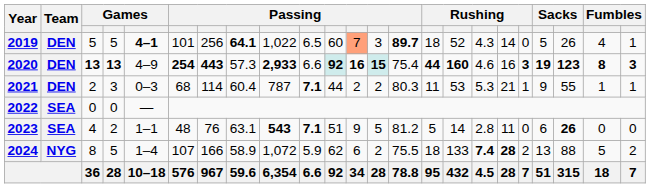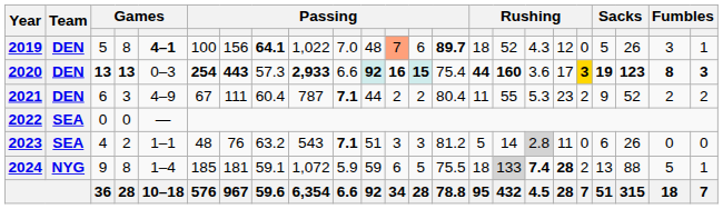2019 | column 4: 5 -> 8
2019 | column 6: 101 -> 100
2019 | column 7: 256 -> 156
2019 | column 10: 6.5 -> 7.0
2019 | column 11: 60 -> 48
2019 | column 13: 3 -> 6
2019 | column 18: 14 -> 12
2019 | column 22: 4 -> 3
2020 | column 5: 4–9 -> 0–3
2020 | column 17: 4.6 -> 3.6
2020 | column 18: 16 -> 17
2020 | column 19: no background -> gold background
2021 | column 3: 2 -> 6
2021 | column 5: 0–3 -> 4–9
2021 | column 6: 68 -> 67
2021 | column 7: 114 -> 111
2021 | column 14: 80.3 -> 80.4
2021 | column 16: 53 -> 55
2021 | column 18: 21 -> 23
2021 | column 19: 1 -> 2
2021 | column 21: 55 -> 52
2021 | column 22: 1 -> 2
2021 | column 23: 1 -> 2
2023 | column 8: 63.1 -> 63.2
2023 | column 9: bold -> normal
2023 | column 12: 9 -> 3
2023 | column 13: 5 -> 3
2023 | column 17: no background -> lightgrey background
2023 | column 21: bold -> normal
2024 | column 3: 8 -> 9
2024 | column 4: 5 -> 8
2024 | column 6: 107 -> 185
2024 | column 7: 166 -> 181
2024 | column 8: 58.9 -> 59.1
2024 | column 11: 62 -> 59
2024 | column 13: 2 -> 5
2024 | column 16: no background -> lightgrey background
2024 | column 23: 2 -> 1
